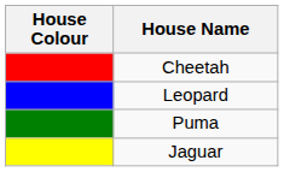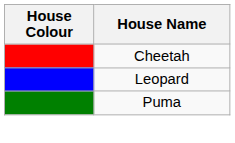- row: Jaguar
